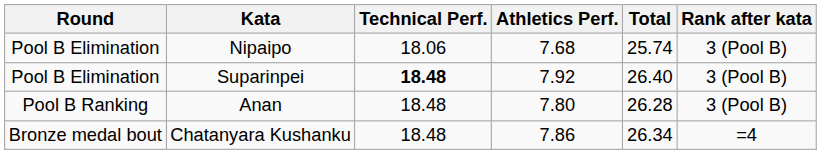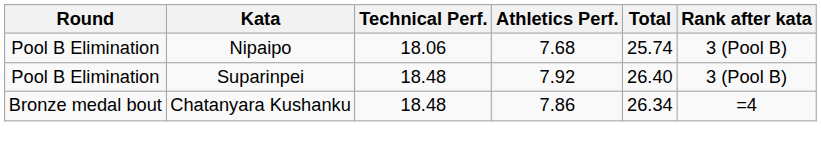Suparinpei | Technical Perf.: bold -> normal
- row: Pool B Ranking | Anan | 18.48 | 7.80 | 26.28 | 3 (Pool B)
